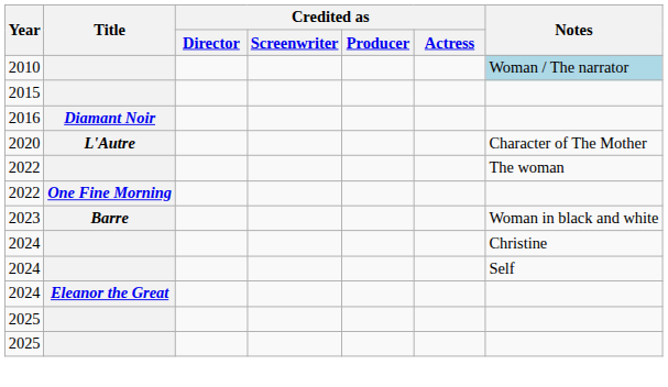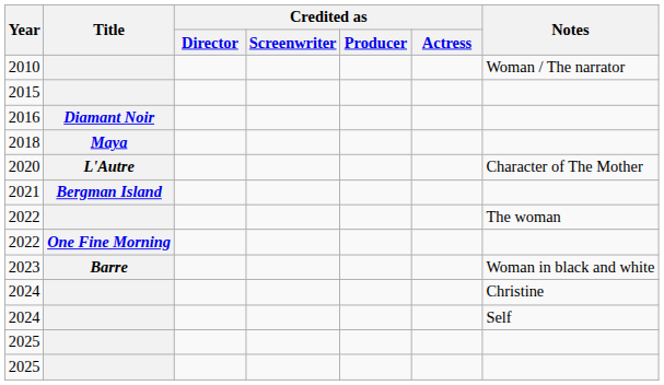2010 | Notes: lightblue background -> no background
+ row: 2018 | Maya
+ row: 2021 | Bergman Island
- row: 2024 | Eleanor the Great
